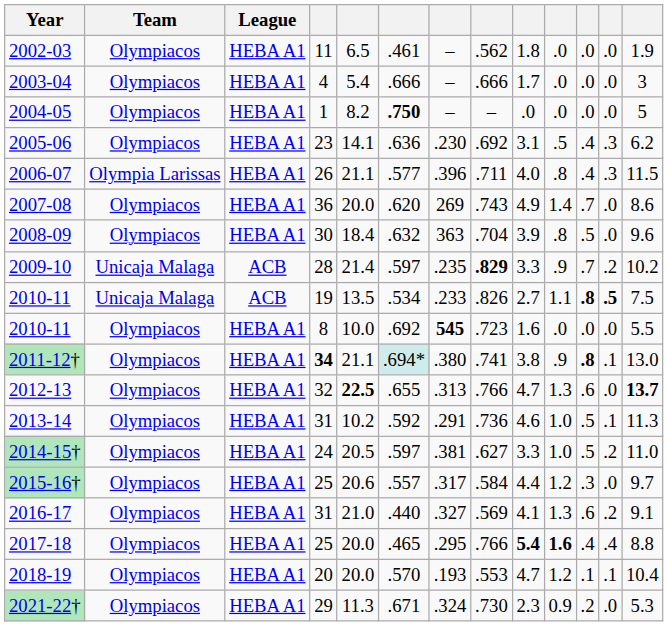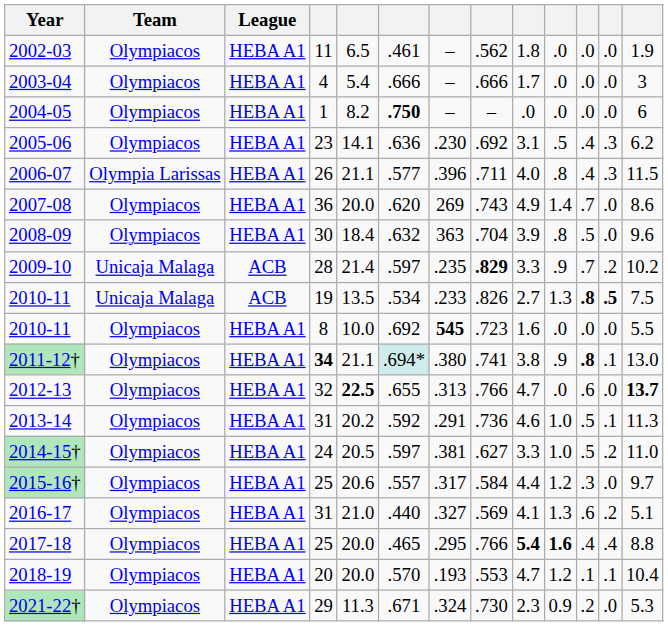2004-05 | column 13: 5 -> 6
2010-11 / 19 | column 10: 1.1 -> 1.3
2012-13 | column 10: 1.3 -> .0
2013-14 | column 5: 10.2 -> 20.2
2016-17 | column 13: 9.1 -> 5.1
